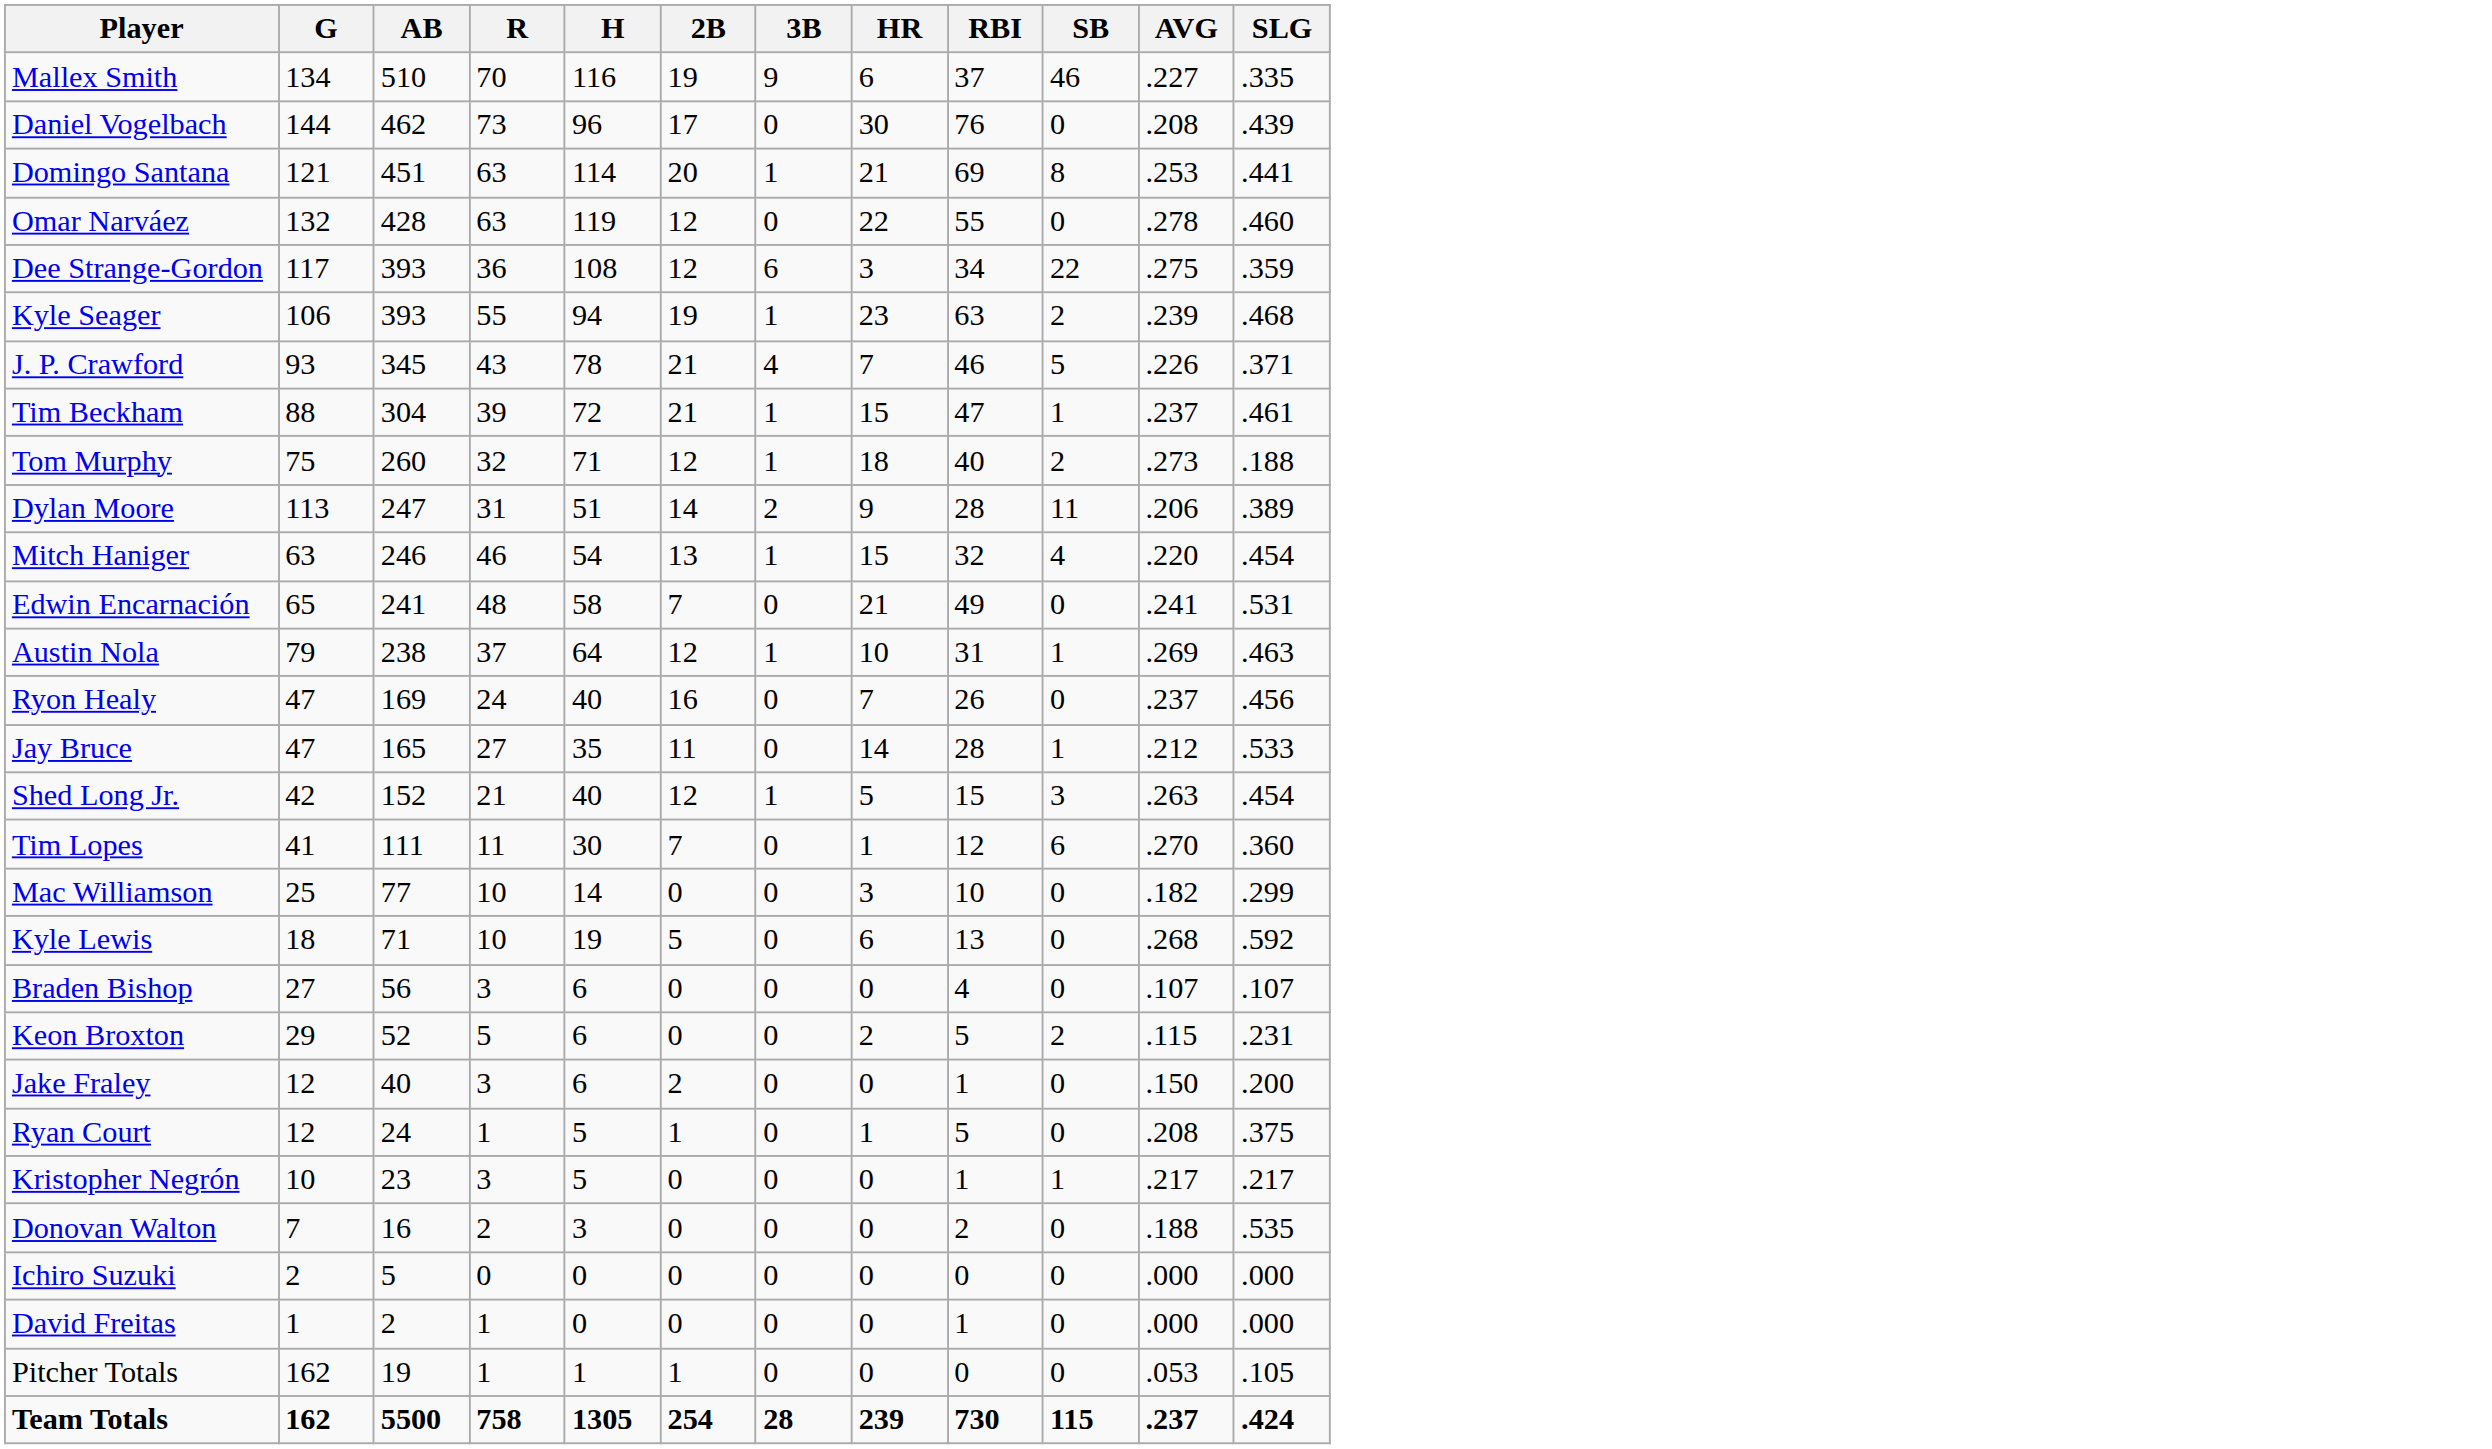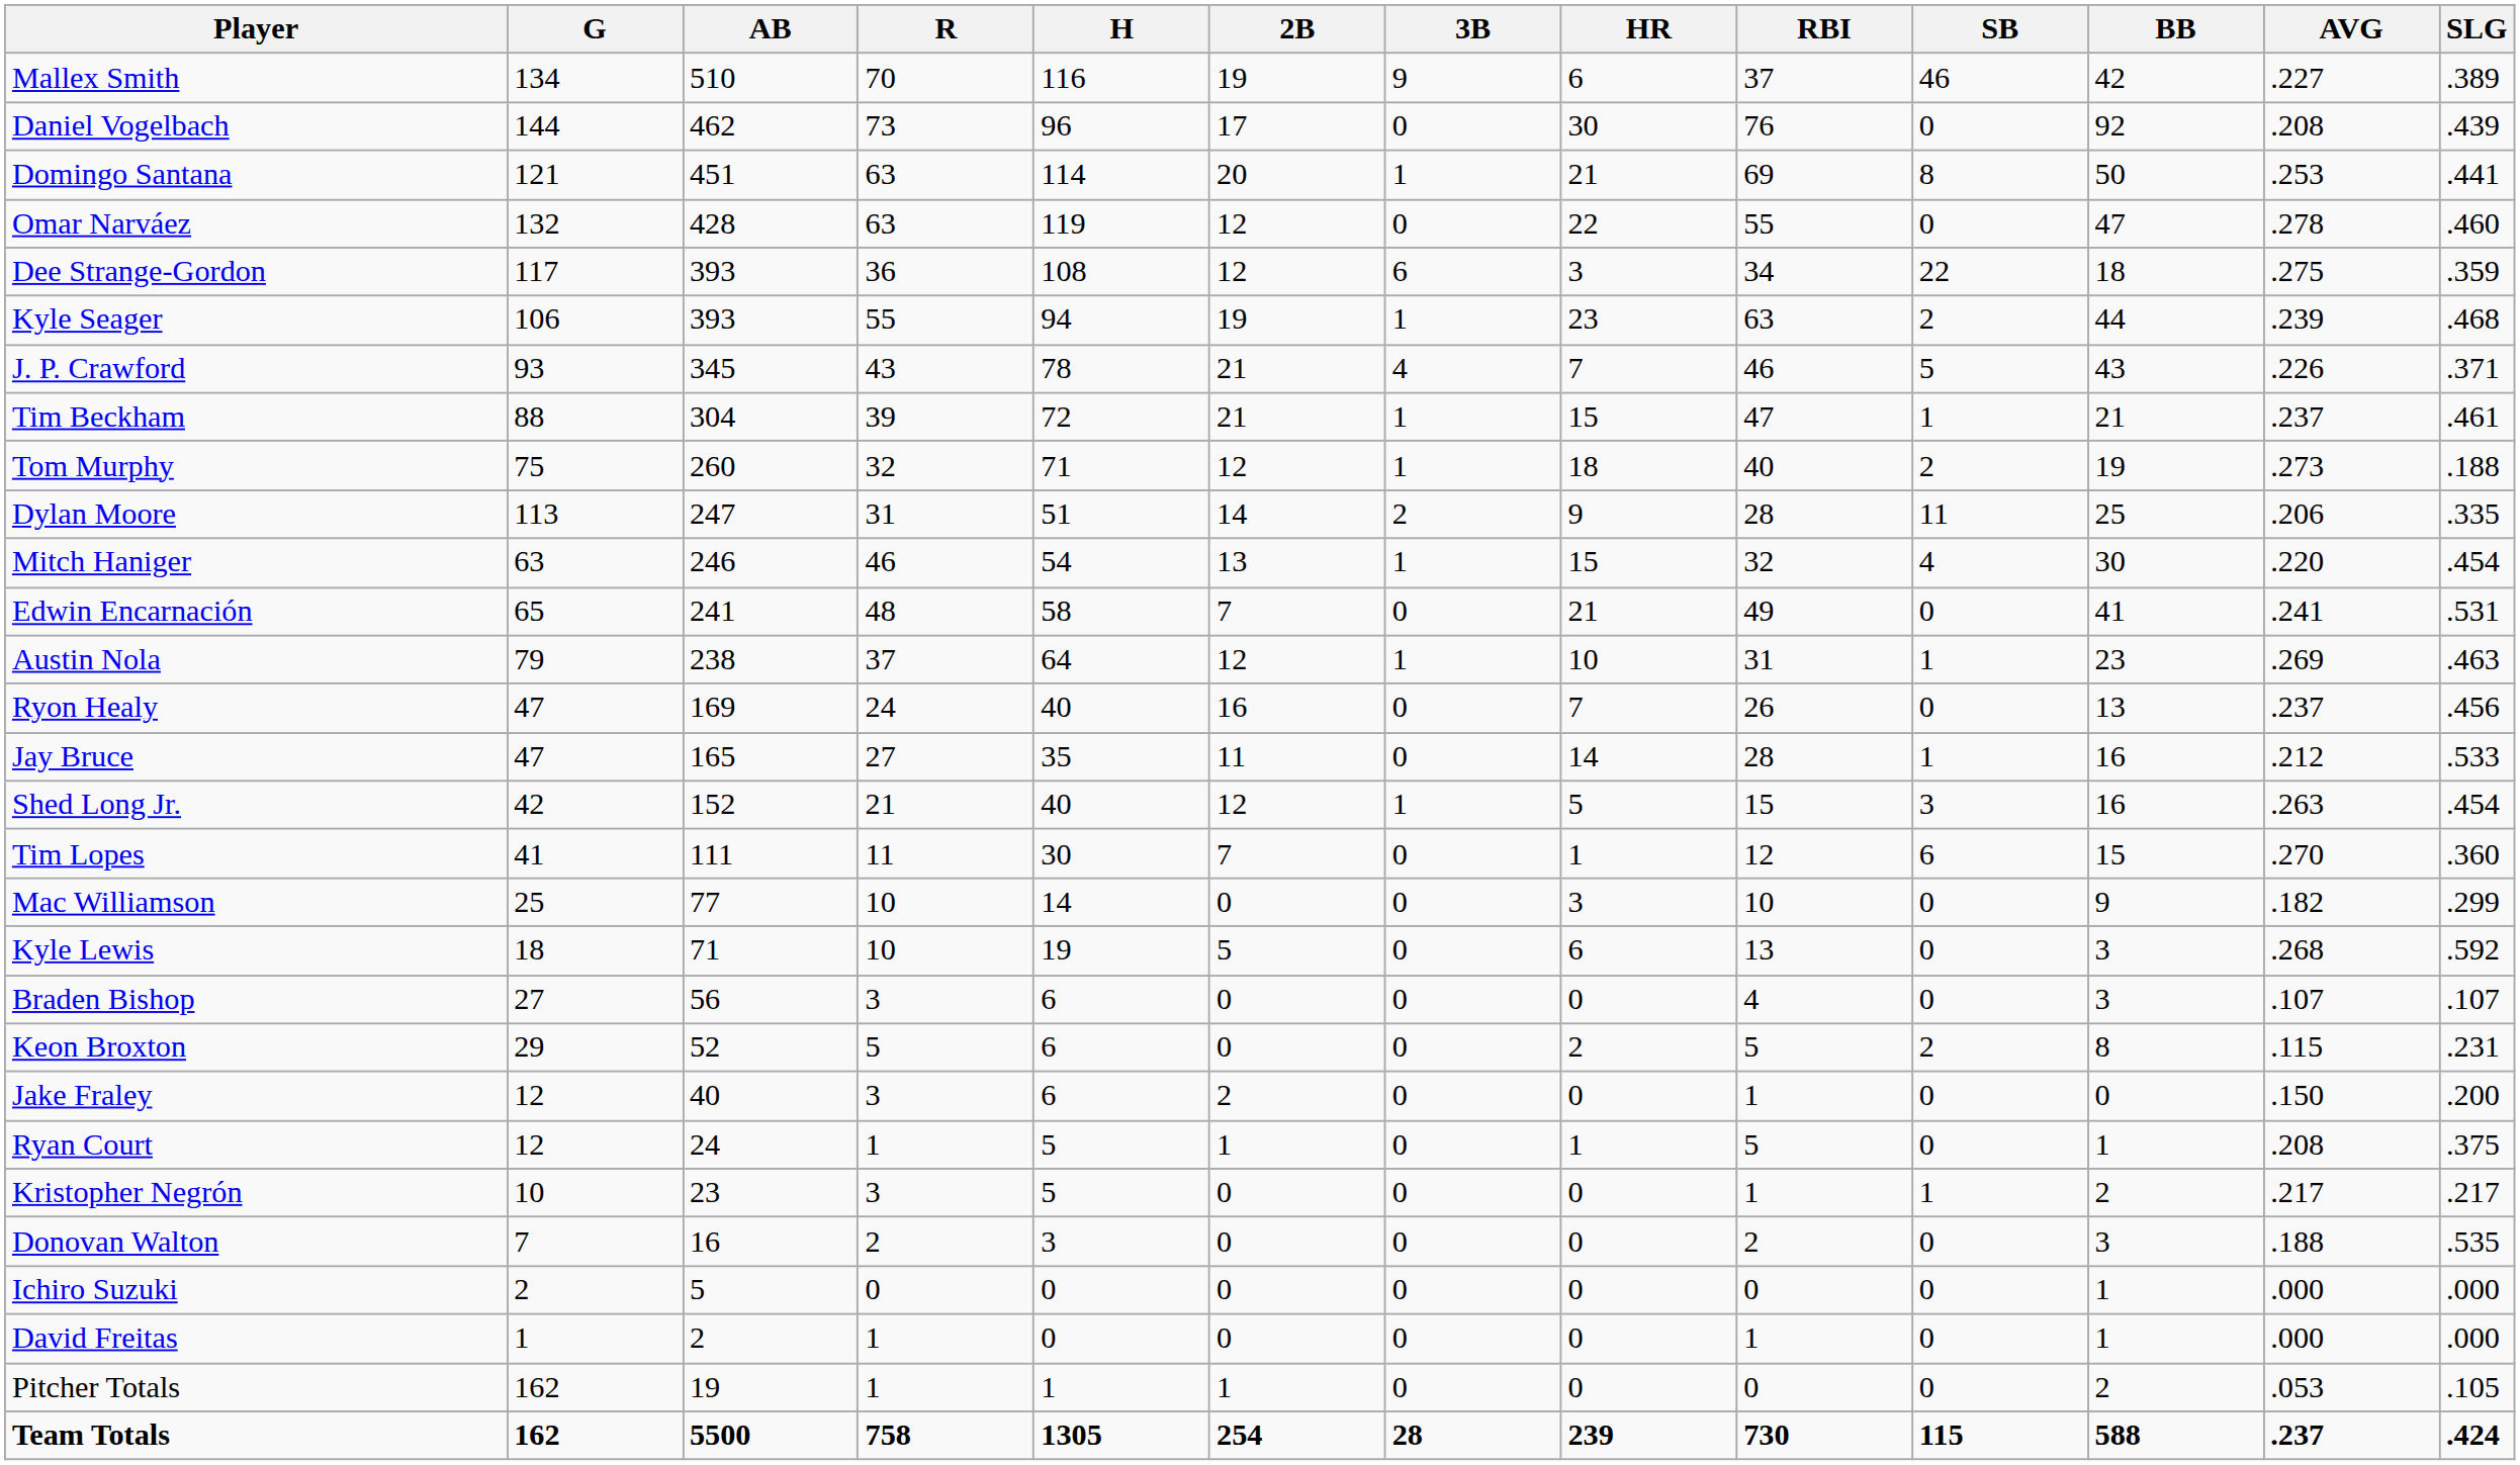+ column: BB | 42 | 92 | 50 | 47 | 18 | 44 | 43 | 21 | 19 | 25 | 30 | 41 | 23 | 13 | 16 | 16 | 15 | 9 | 3 | 3 | 8 | 0 | 1 | 2 | 3 | 1 | 1 | 2 | 588
Mallex Smith | SLG: .335 -> .389
Dylan Moore | SLG: .389 -> .335
